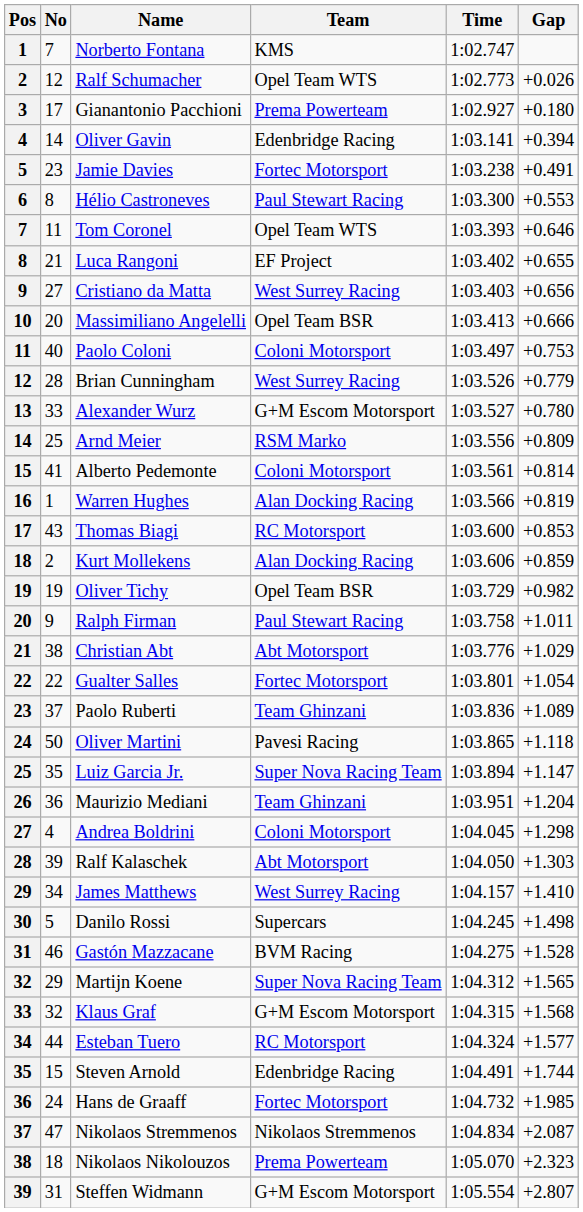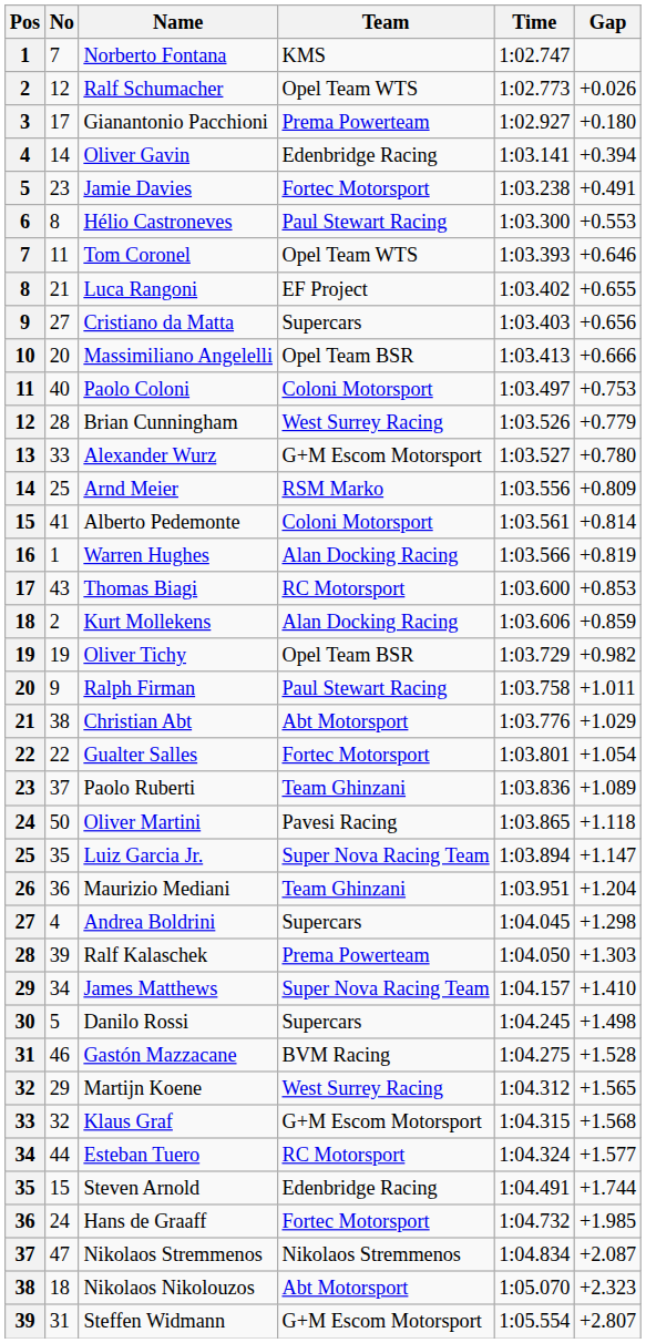Cristiano da Matta | Team: West Surrey Racing -> Supercars
Andrea Boldrini | Team: Coloni Motorsport -> Supercars
Ralf Kalaschek | Team: Abt Motorsport -> Prema Powerteam
James Matthews | Team: West Surrey Racing -> Super Nova Racing Team
Martijn Koene | Team: Super Nova Racing Team -> West Surrey Racing
Nikolaos Nikolouzos | Team: Prema Powerteam -> Abt Motorsport
